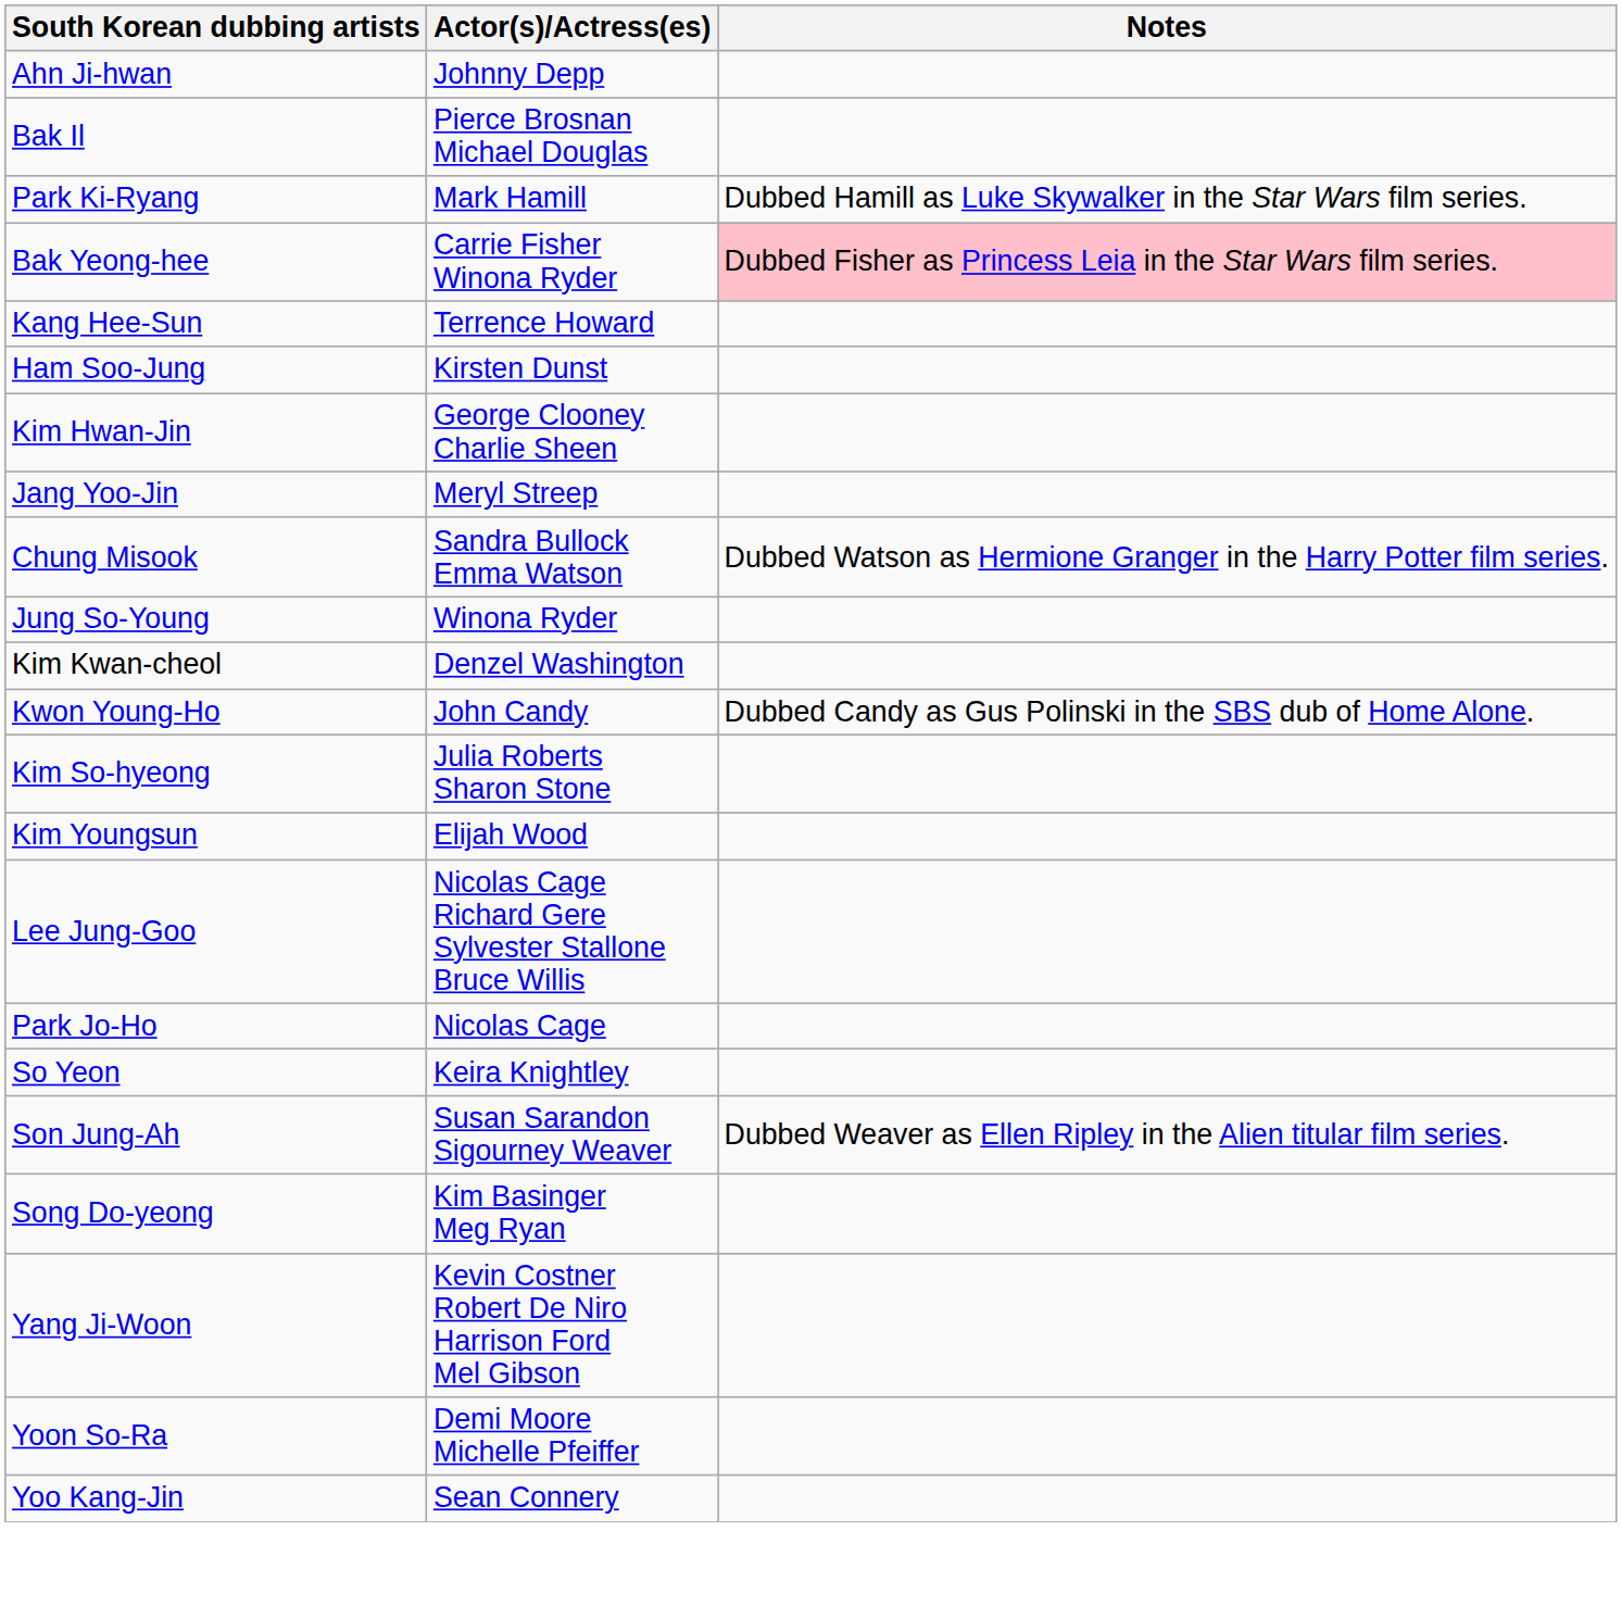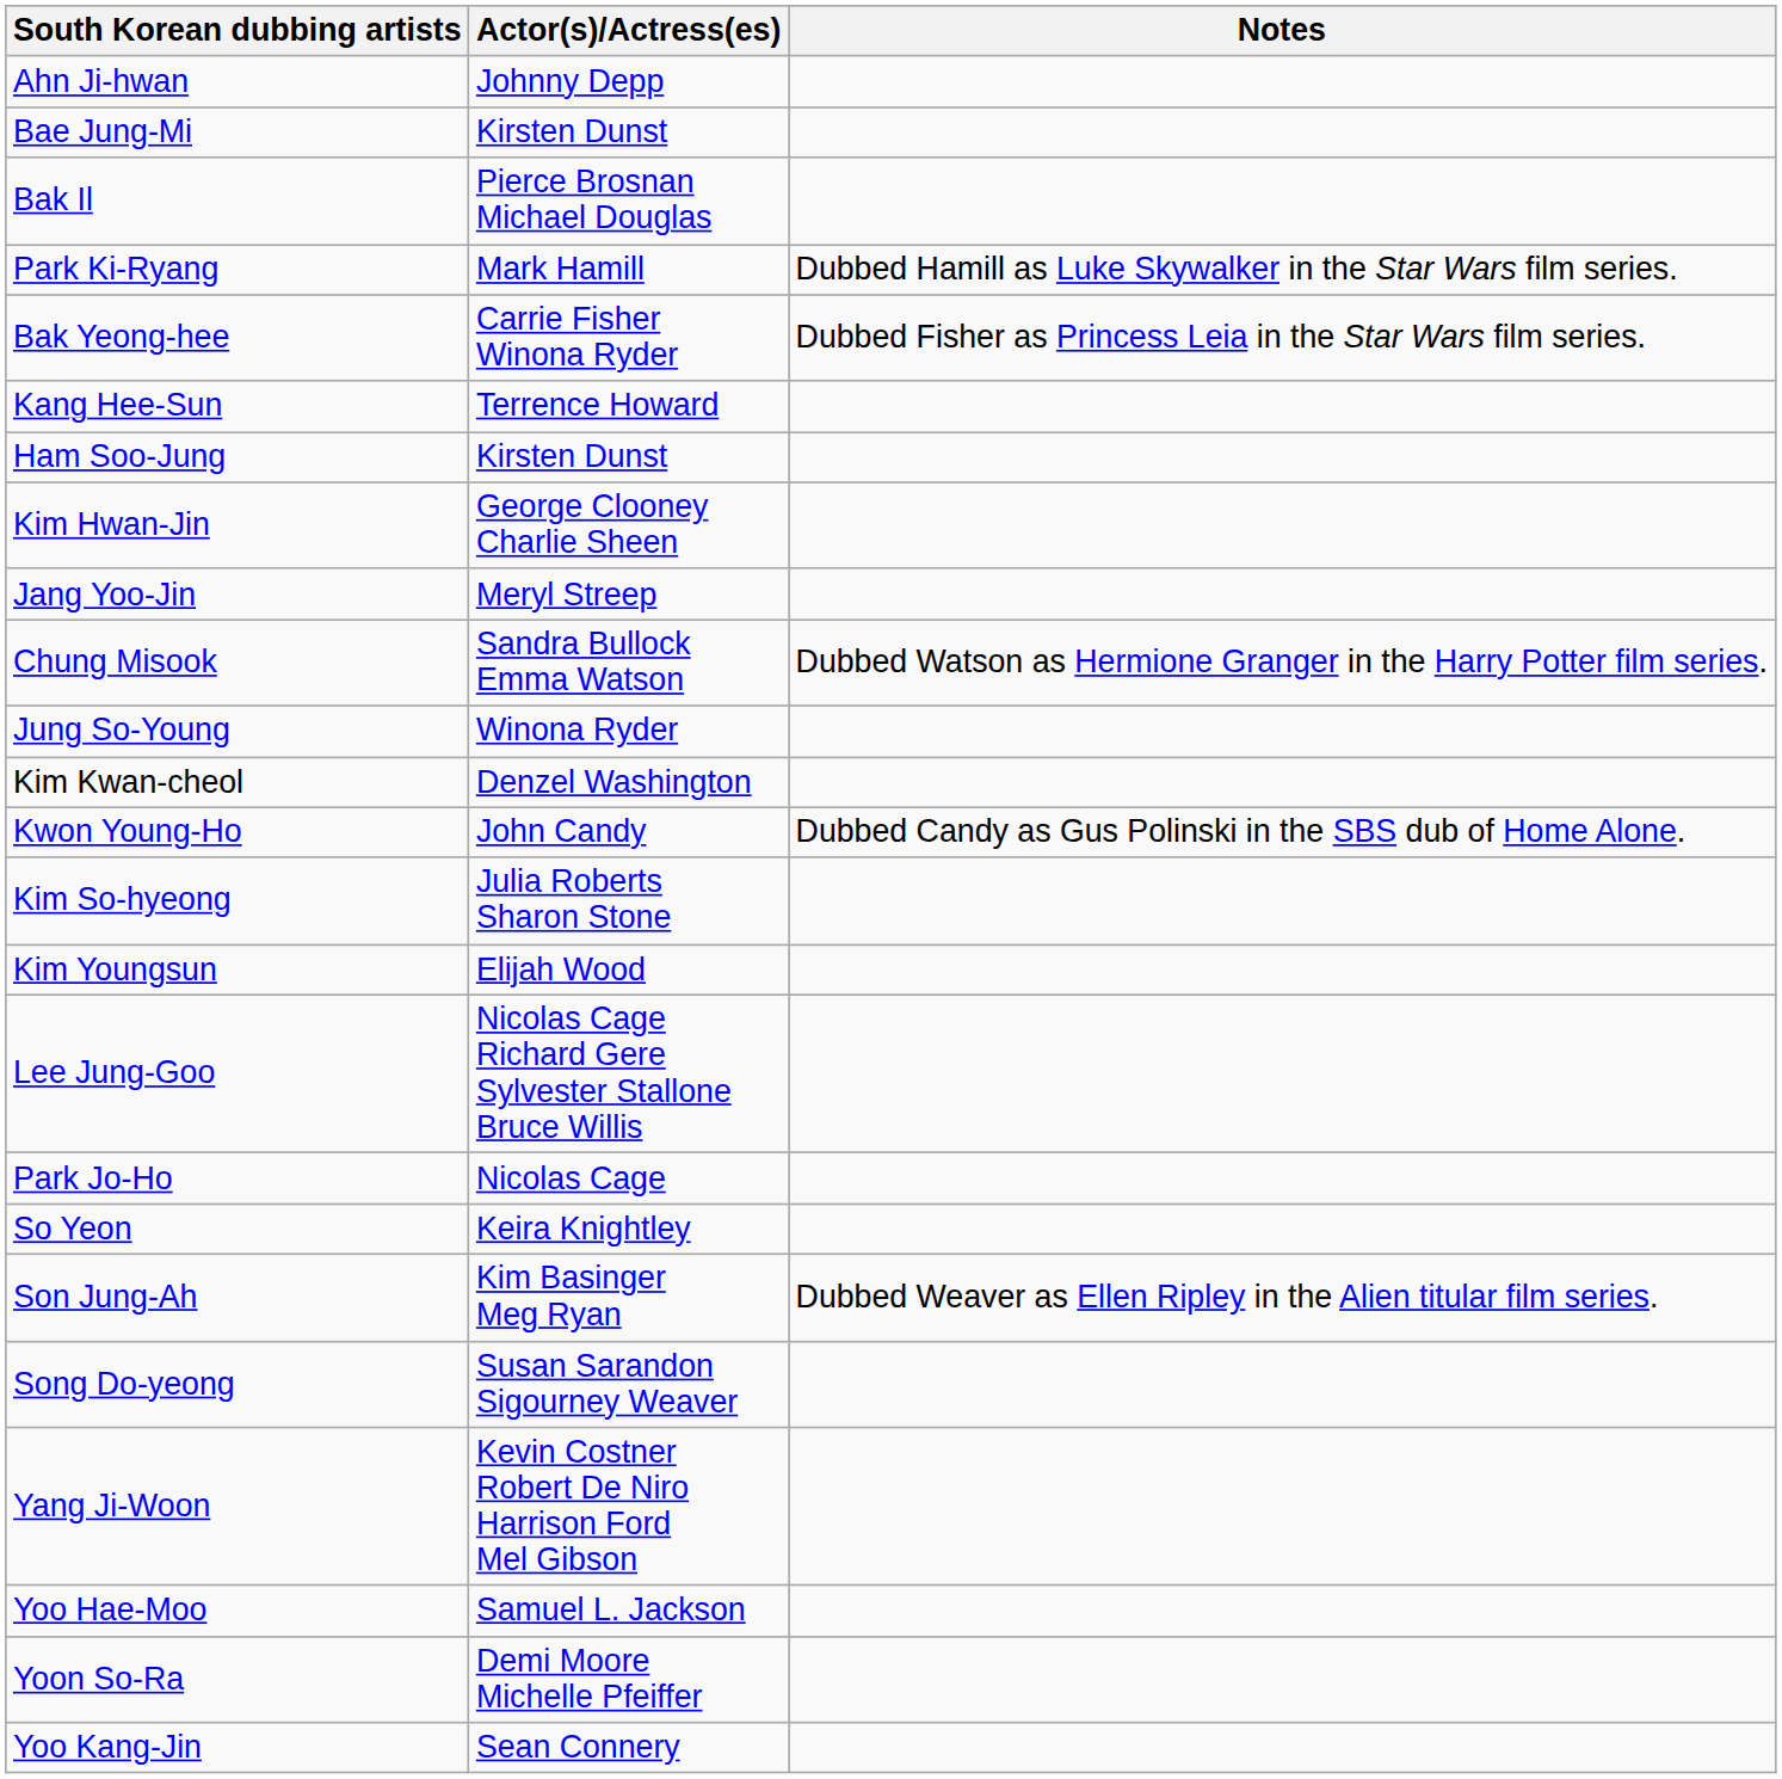+ row: Bae Jung-Mi | Kirsten Dunst
Bak Yeong-hee | Notes: pink background -> no background
Son Jung-Ah | Actor(s)/Actress(es): Susan Sarandon Sigourney Weaver -> Kim Basinger Meg Ryan
Song Do-yeong | Actor(s)/Actress(es): Kim Basinger Meg Ryan -> Susan Sarandon Sigourney Weaver
+ row: Yoo Hae-Moo | Samuel L. Jackson
